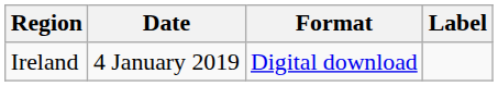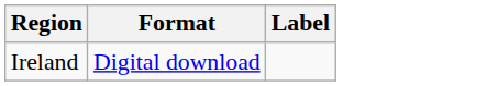- column: Date | 4 January 2019
